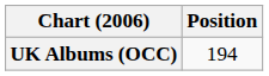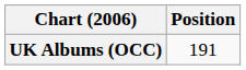UK Albums (OCC) | Position: 194 -> 191
